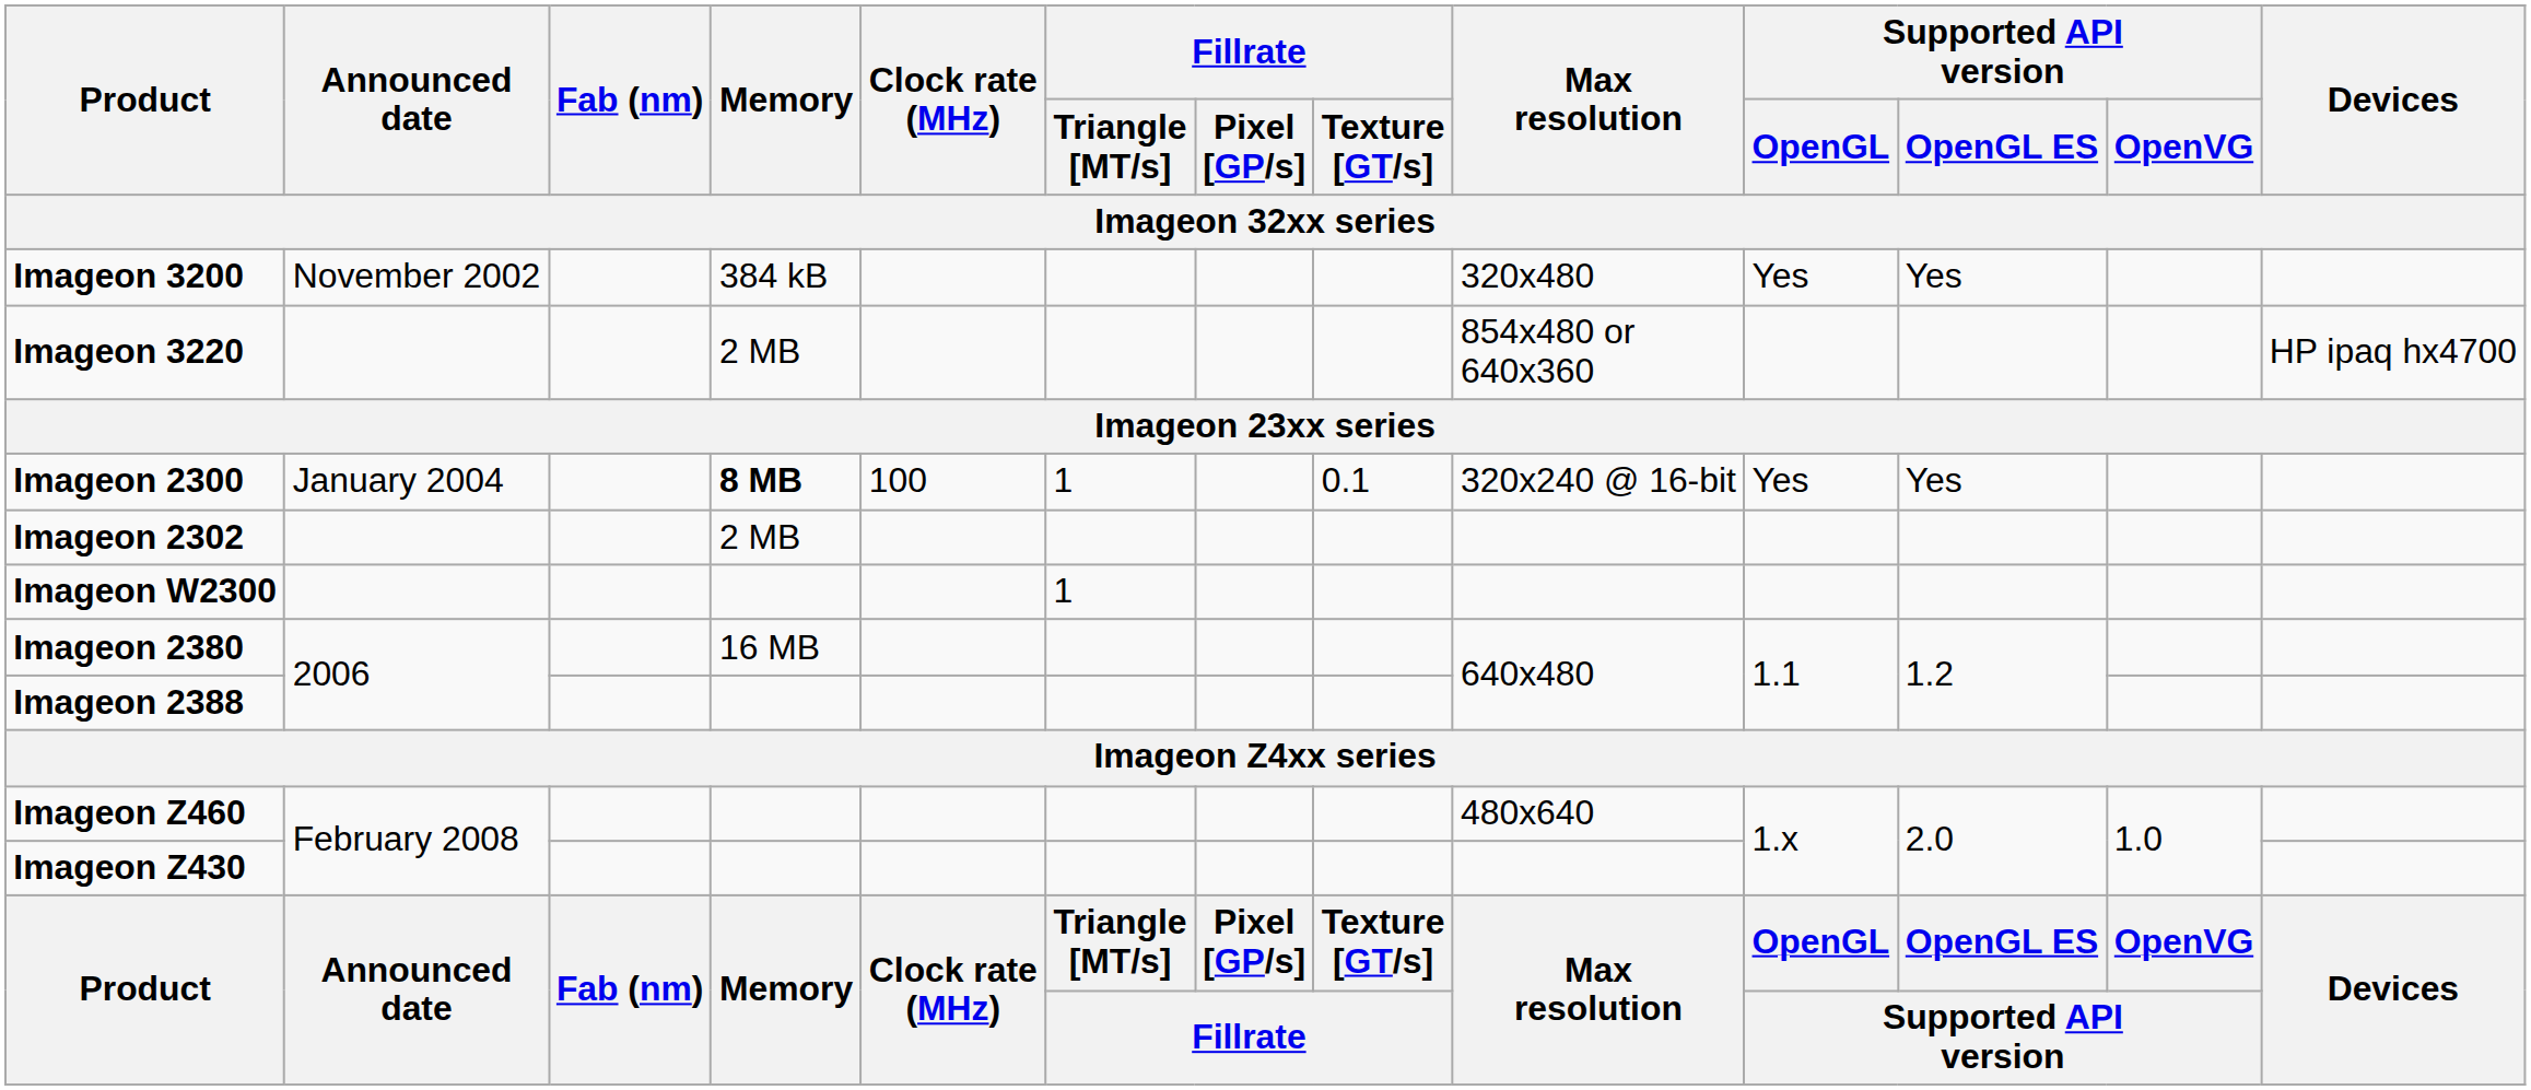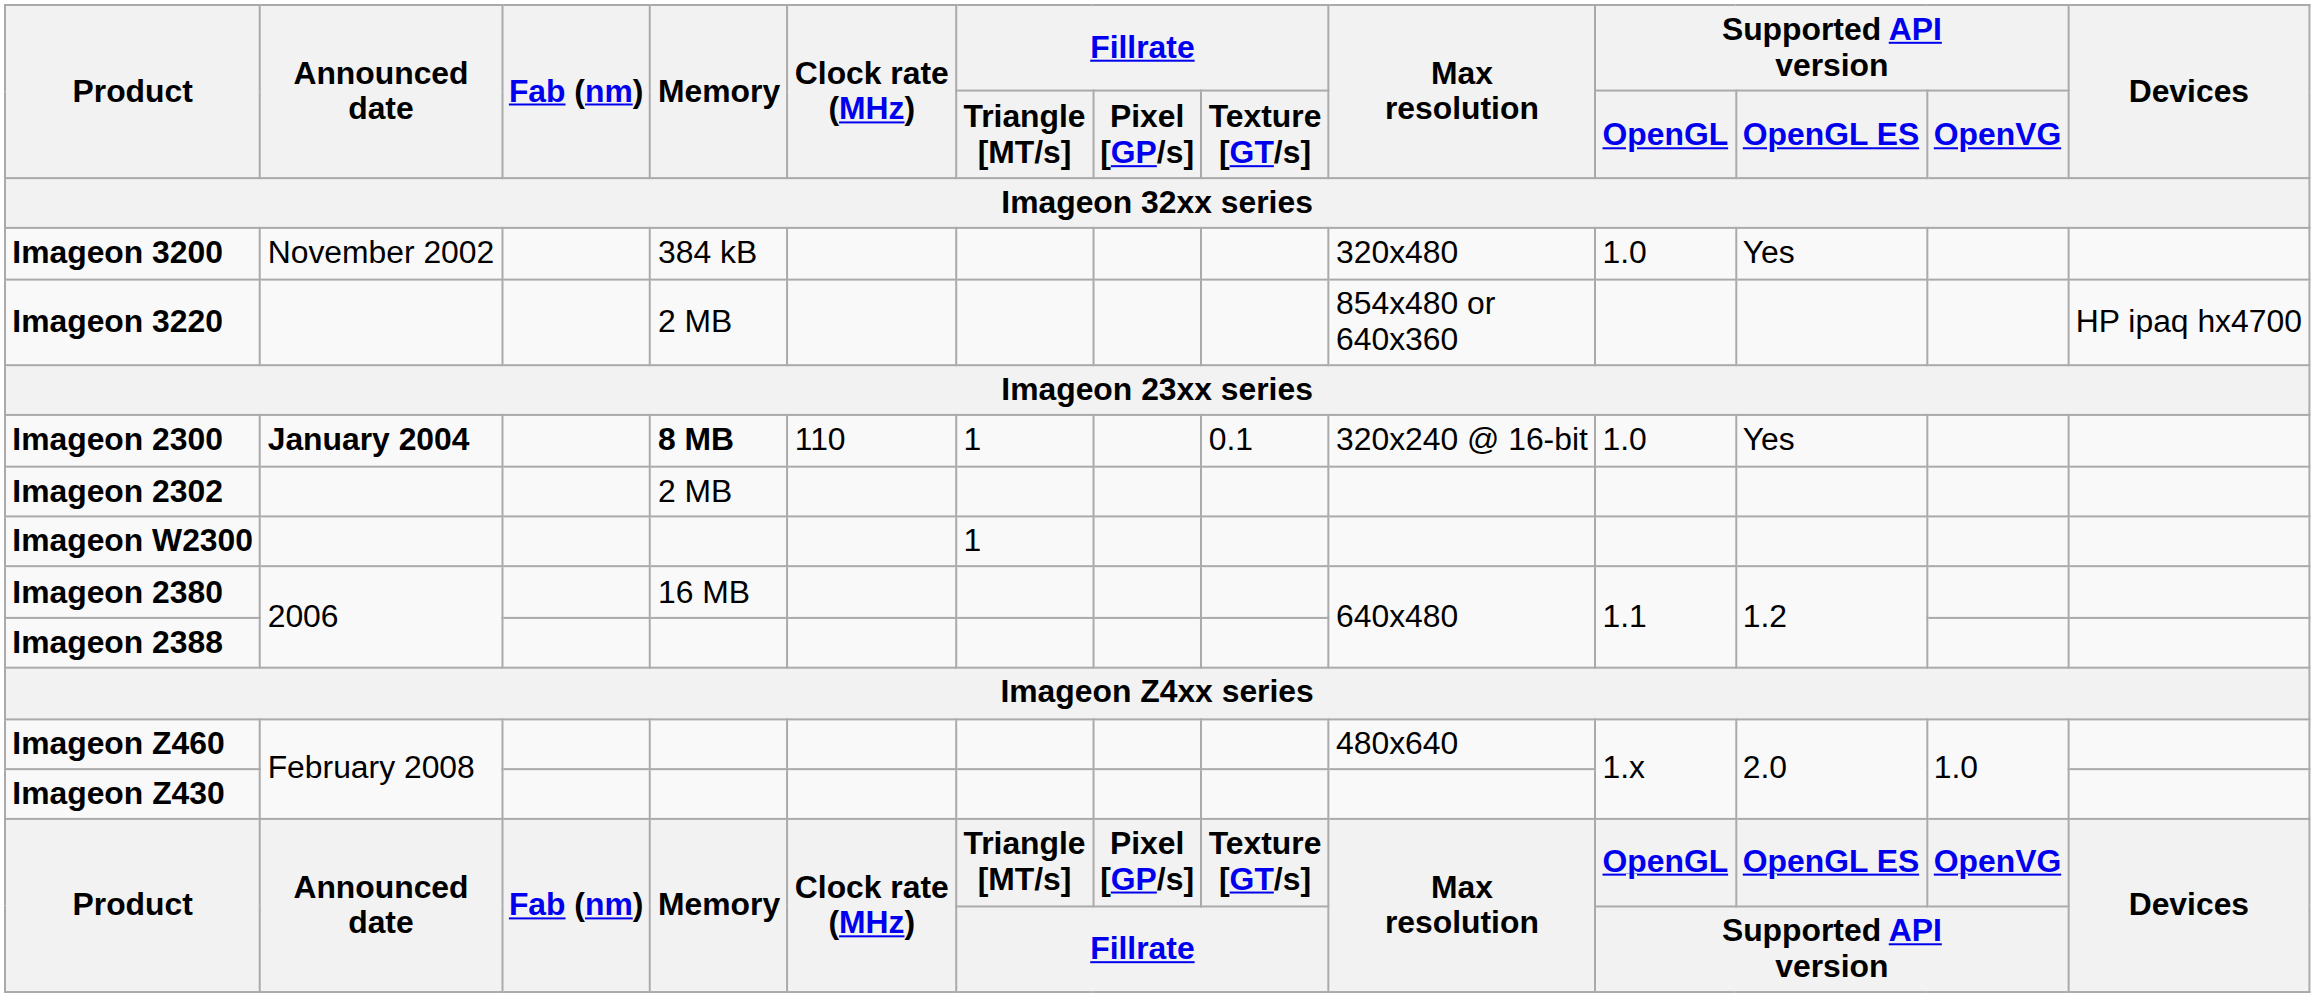Imageon 3200 | Supported API version / OpenGL: Yes -> 1.0
Imageon 2300 | Announced date: normal -> bold
Imageon 2300 | Clock rate (MHz): 100 -> 110
Imageon 2300 | Supported API version / OpenGL: Yes -> 1.0
